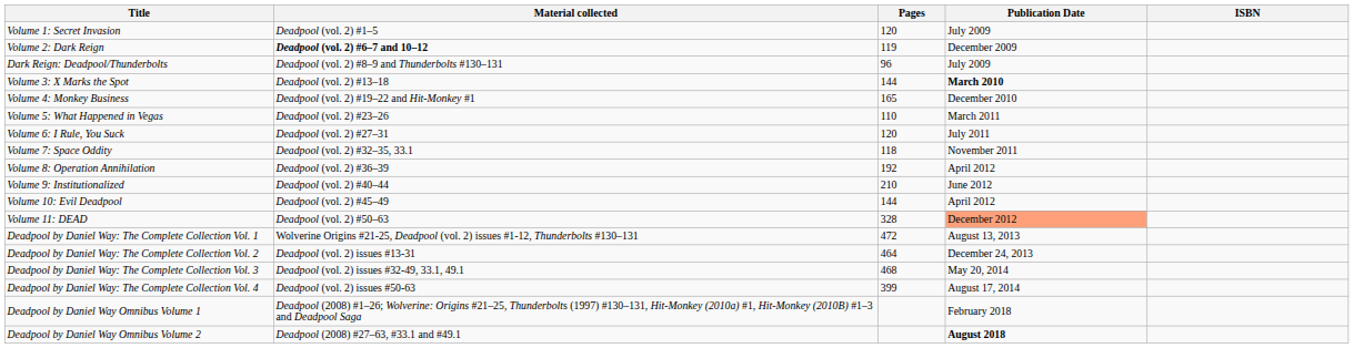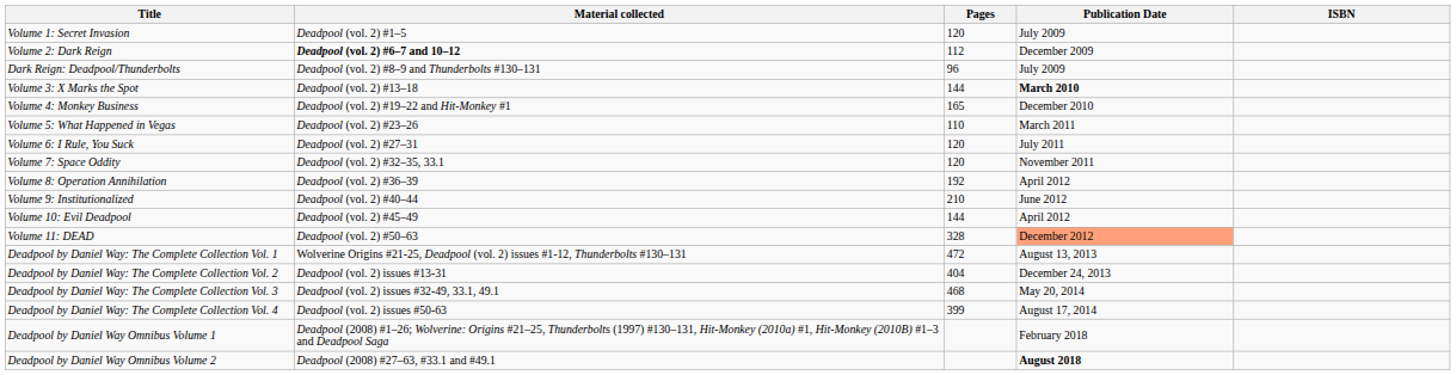Volume 2: Dark Reign | Pages: 119 -> 112
Volume 7: Space Oddity | Pages: 118 -> 120
Deadpool by Daniel Way: The Complete Collection Vol. 2 | Pages: 464 -> 404
